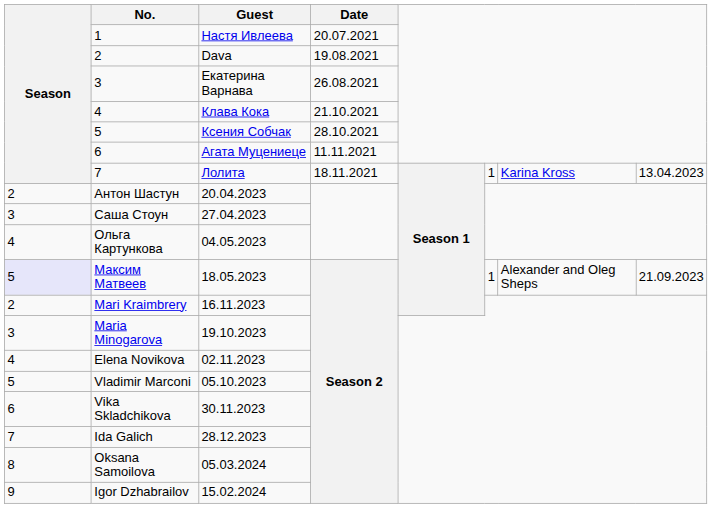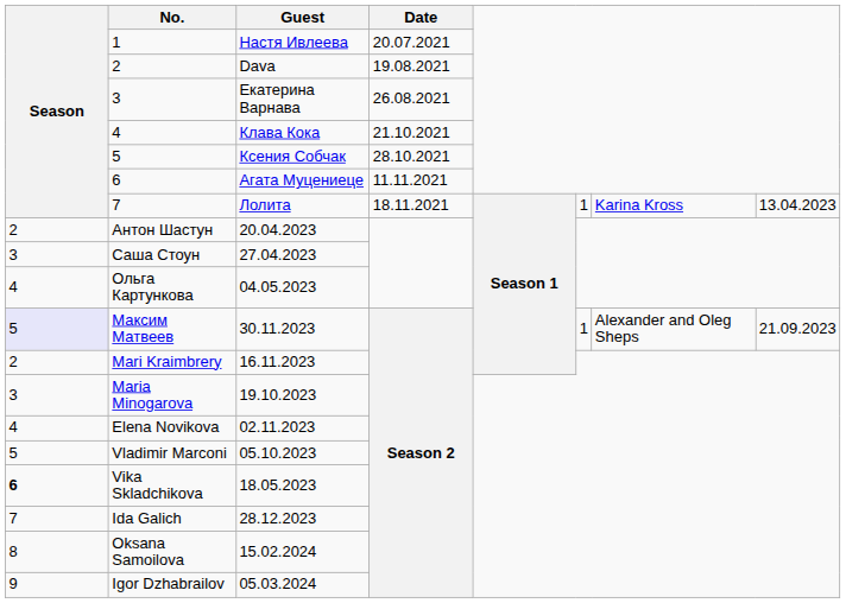Максим Матвеев | Guest: 18.05.2023 -> 30.11.2023
Vika Skladchikova | Season: normal -> bold
Vika Skladchikova | Guest: 30.11.2023 -> 18.05.2023
Oksana Samoilova | Guest: 05.03.2024 -> 15.02.2024
Igor Dzhabrailov | Guest: 15.02.2024 -> 05.03.2024
